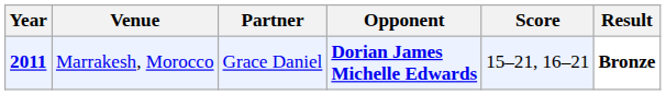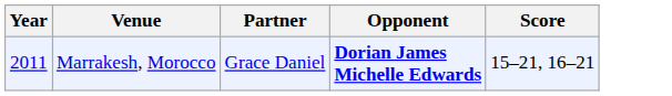- column: Result | Bronze
Marrakesh, Morocco | Year: bold -> normal
